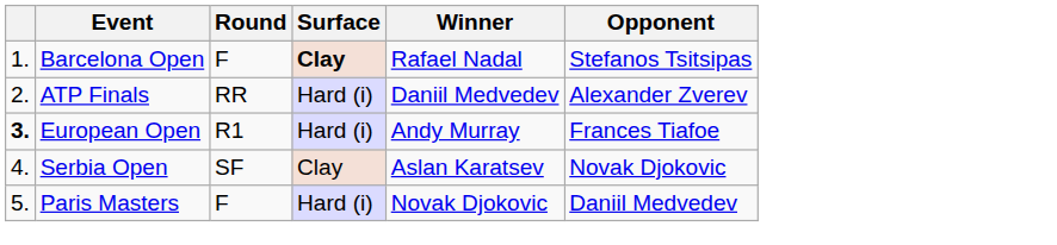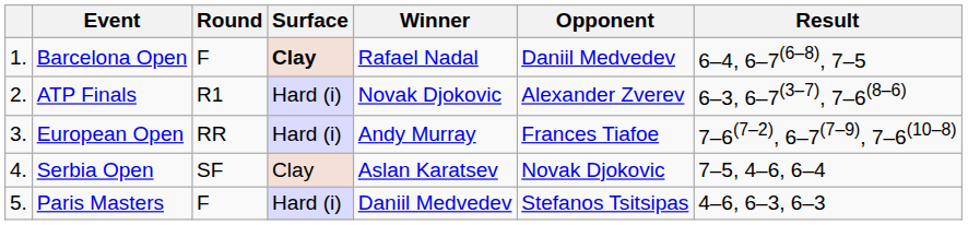+ column: Result | 6–4, 6–7(6–8), 7–5 | 6–3, 6–7(3–7), 7–6(8–6) | 7–6(7–2), 6–7(7–9), 7–6(10–8) | 7–5, 4–6, 6–4 | 4–6, 6–3, 6–3
Barcelona Open | Opponent: Stefanos Tsitsipas -> Daniil Medvedev
ATP Finals | Round: RR -> R1
ATP Finals | Winner: Daniil Medvedev -> Novak Djokovic
European Open | column 1: bold -> normal
European Open | Round: R1 -> RR
Paris Masters | Winner: Novak Djokovic -> Daniil Medvedev
Paris Masters | Opponent: Daniil Medvedev -> Stefanos Tsitsipas
